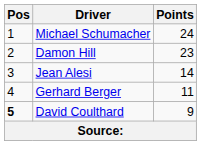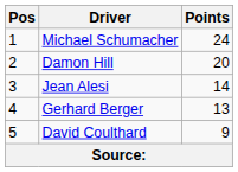Damon Hill | Points: 23 -> 20
Gerhard Berger | Points: 11 -> 13
David Coulthard | Pos: bold -> normal
